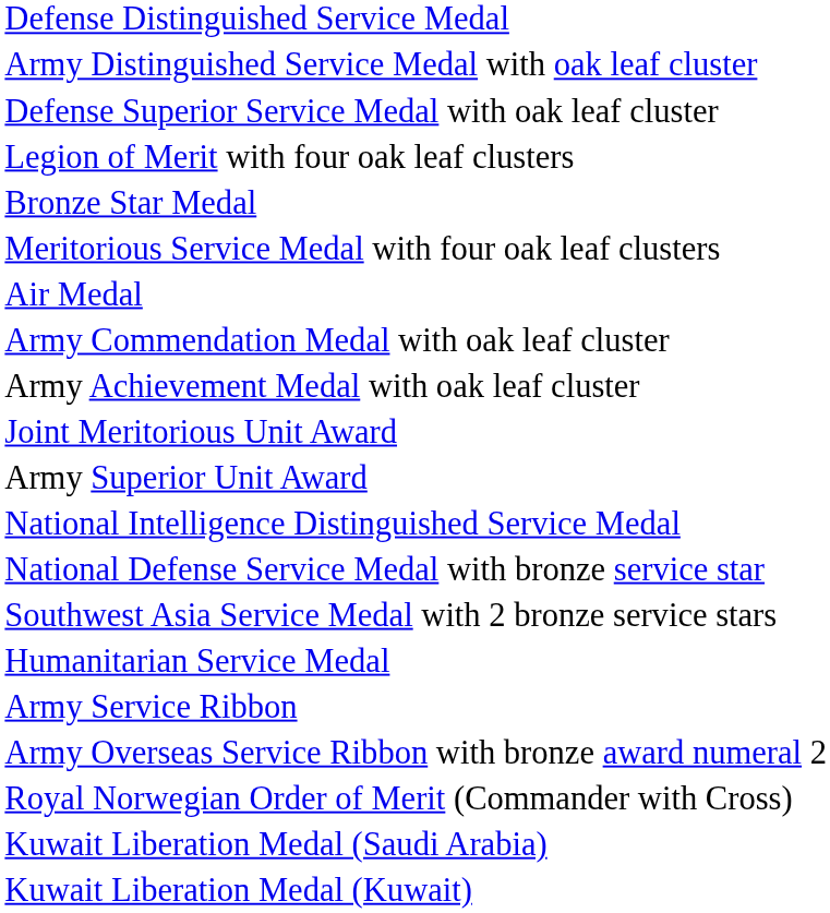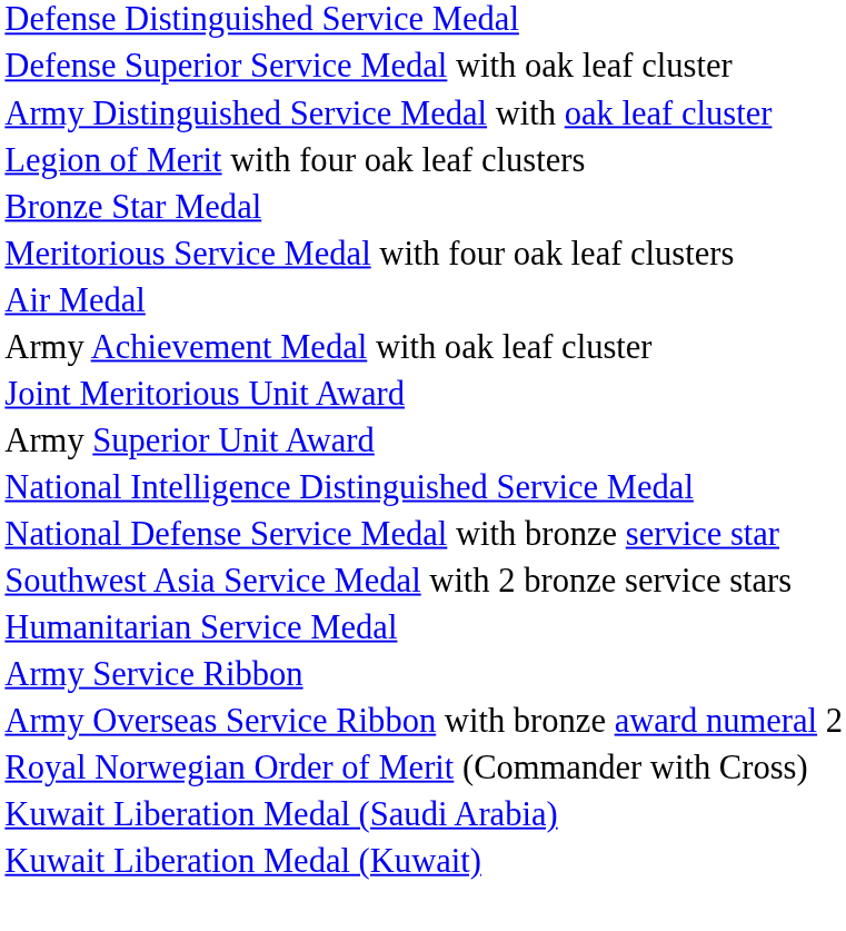rows swapped: Army Distinguished Service Medal with oak leaf cluster <-> Defense Superior Service Medal with oak leaf cluster
- row: Army Commendation Medal with oak leaf cluster
